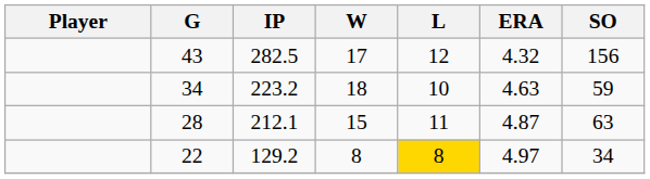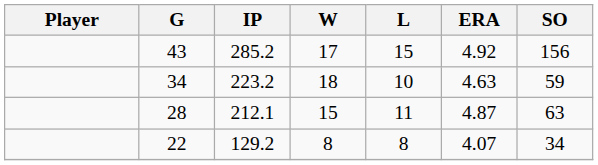43 | IP: 282.5 -> 285.2
43 | L: 12 -> 15
43 | ERA: 4.32 -> 4.92
22 | L: gold background -> no background
22 | ERA: 4.97 -> 4.07
